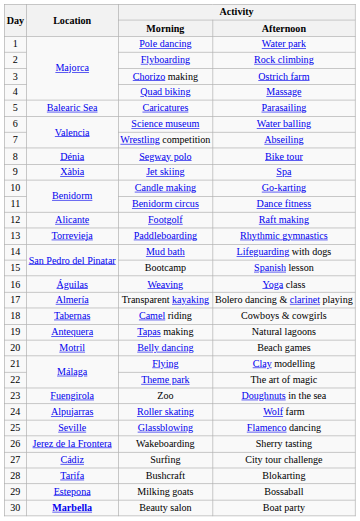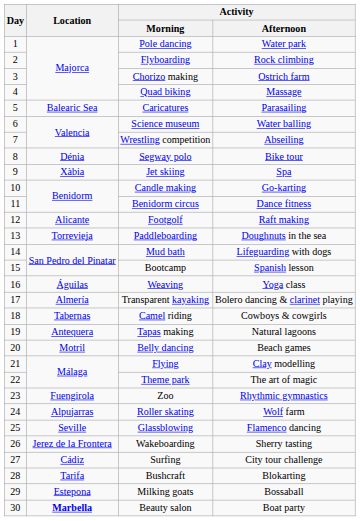Paddleboarding | Activity / Afternoon: Rhythmic gymnastics -> Doughnuts in the sea
Zoo | Activity / Afternoon: Doughnuts in the sea -> Rhythmic gymnastics
